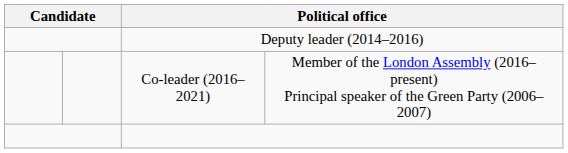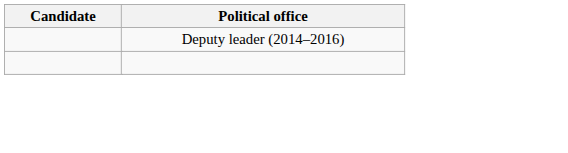- row: Co-leader (2016–2021) | Member of the London Assembly (2016–present) Principal speaker of the Green Party (2006–2007)
